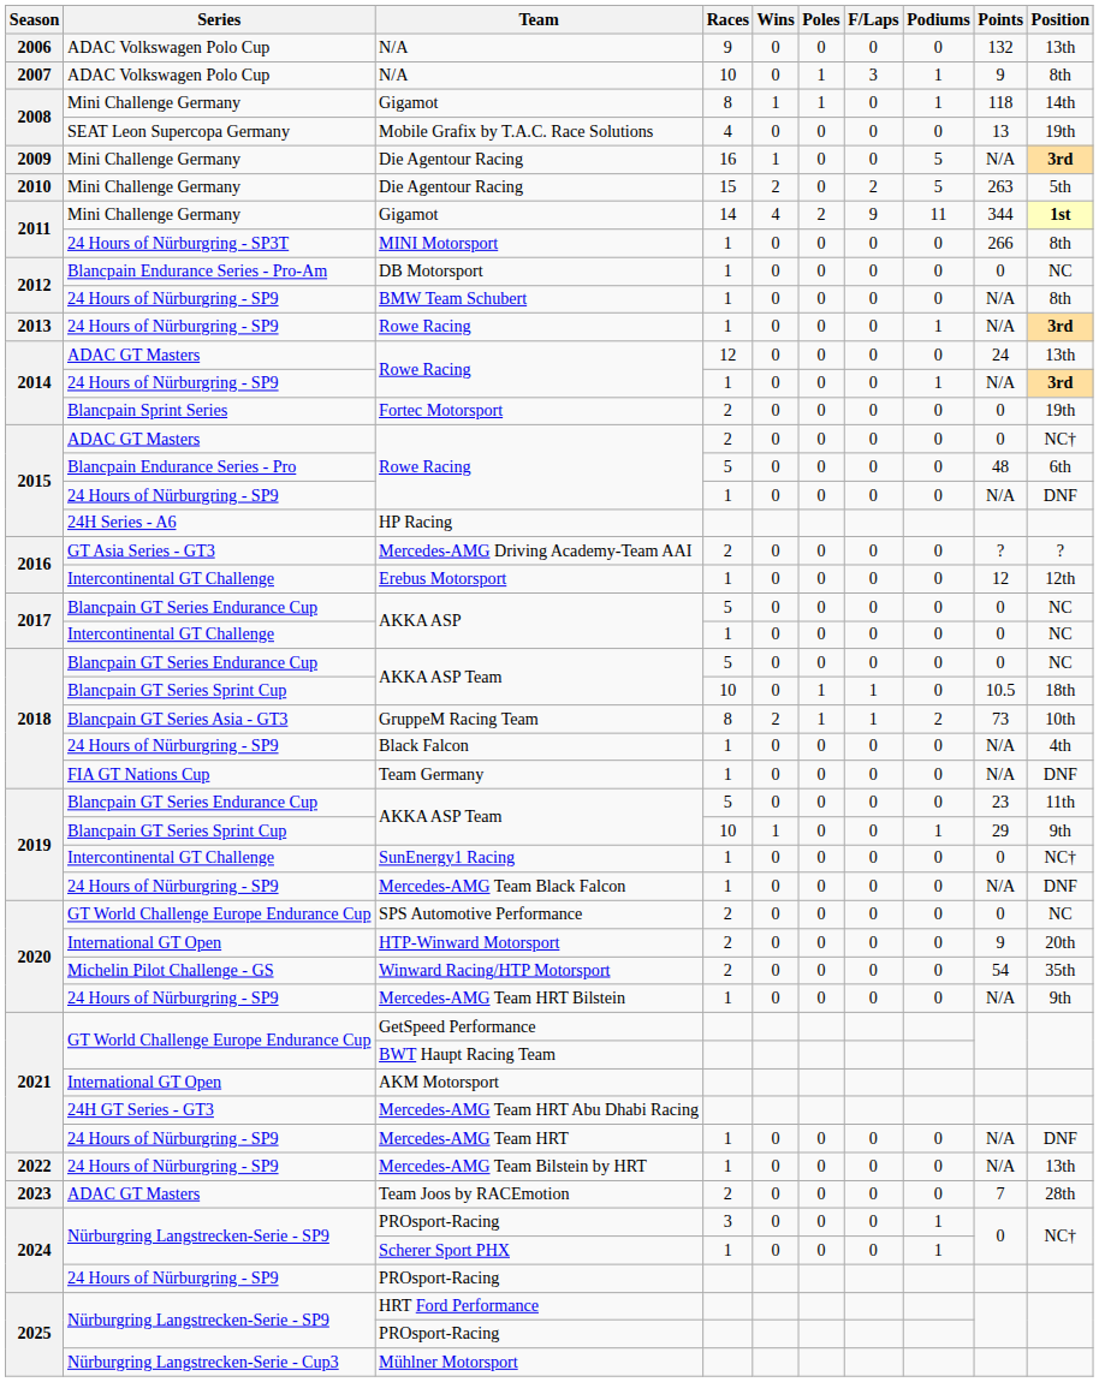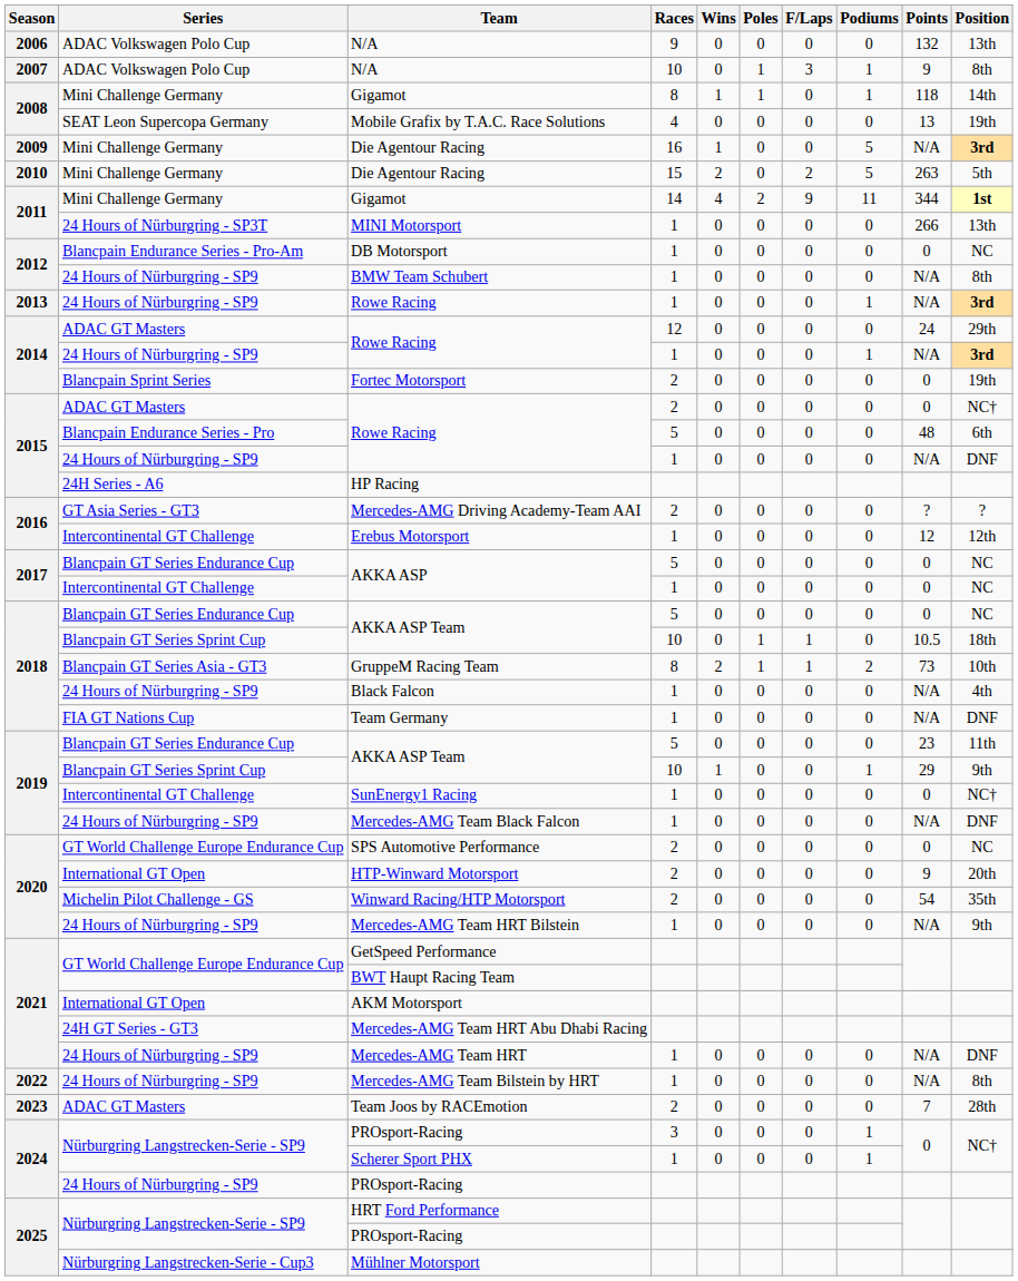MINI Motorsport | Position: 8th -> 13th
Rowe Racing / 12 | Position: 13th -> 29th
Mercedes-AMG Team Bilstein by HRT | Position: 13th -> 8th
